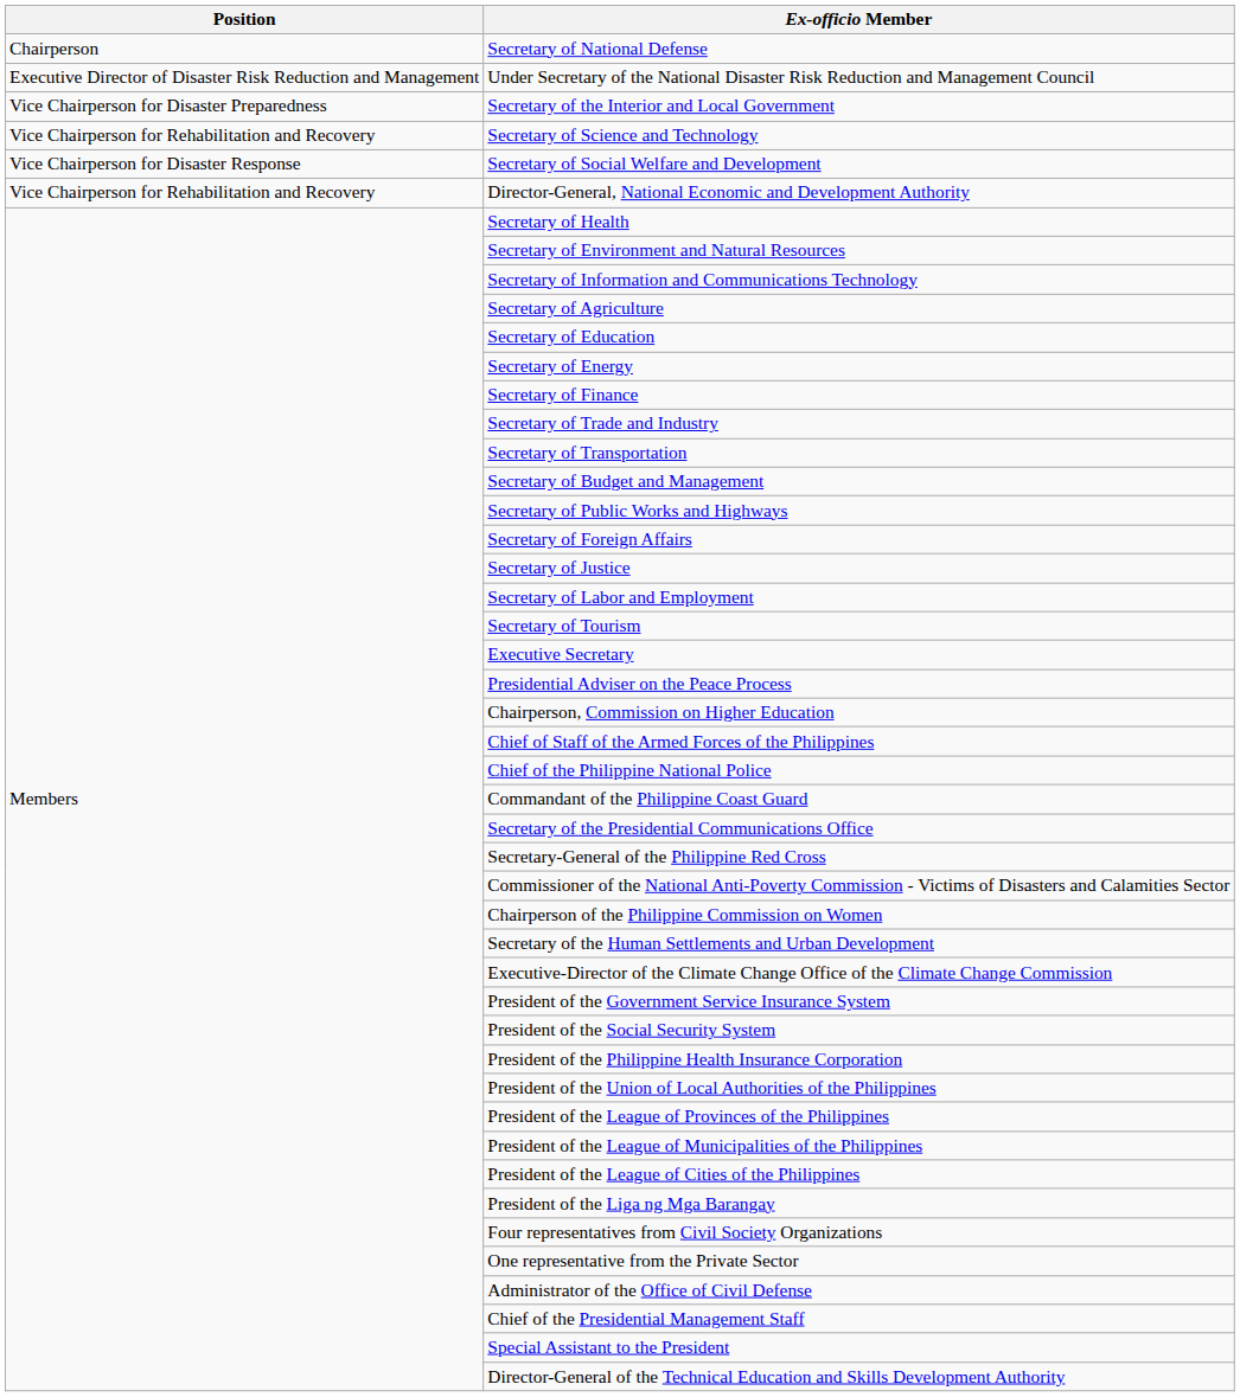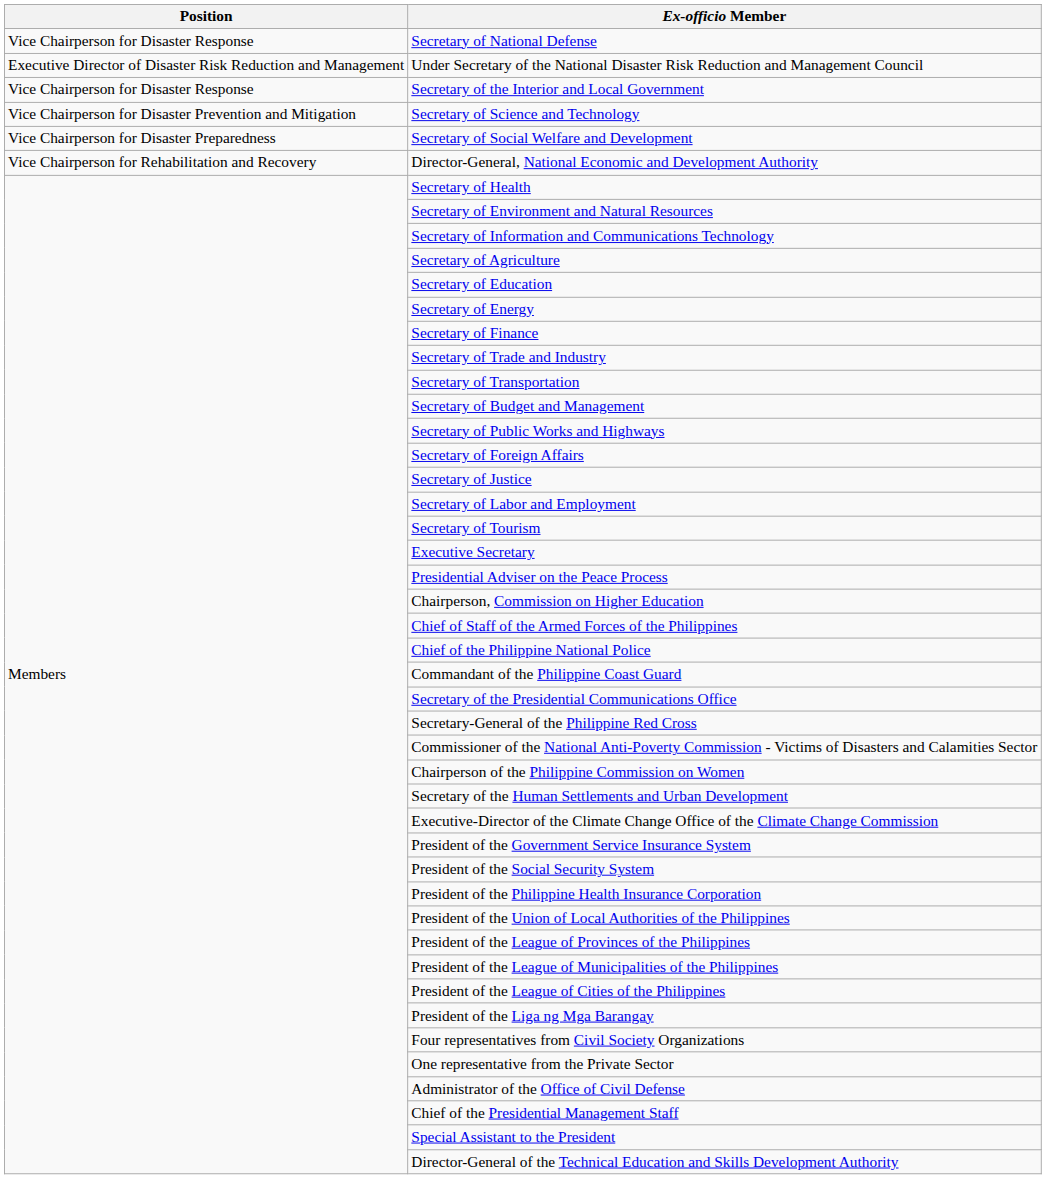Secretary of National Defense | Position: Chairperson -> Vice Chairperson for Disaster Response
Secretary of the Interior and Local Government | Position: Vice Chairperson for Disaster Preparedness -> Vice Chairperson for Disaster Response
Secretary of Science and Technology | Position: Vice Chairperson for Rehabilitation and Recovery -> Vice Chairperson for Disaster Prevention and Mitigation
Secretary of Social Welfare and Development | Position: Vice Chairperson for Disaster Response -> Vice Chairperson for Disaster Preparedness
